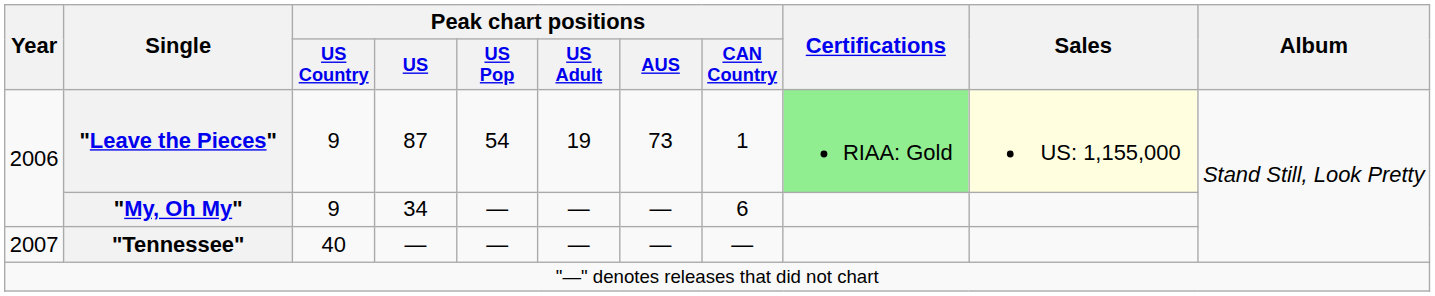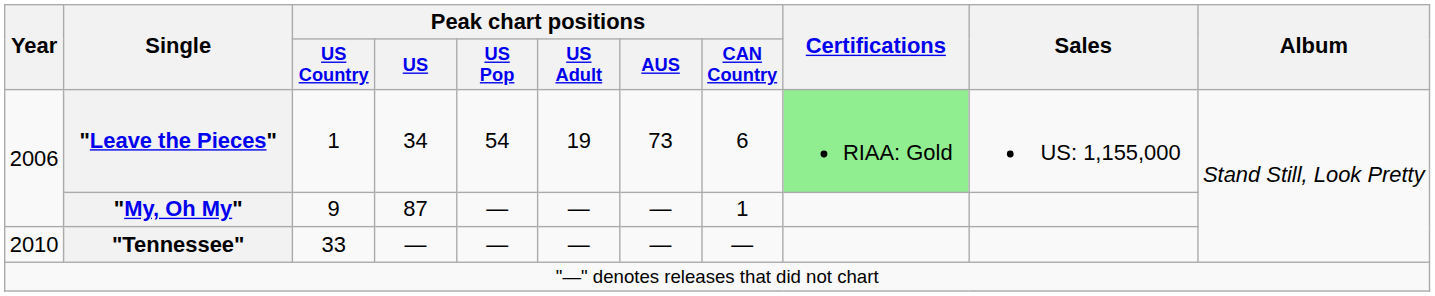"Leave the Pieces" | Peak chart positions / US Country: 9 -> 1
"Leave the Pieces" | Peak chart positions / US: 87 -> 34
"Leave the Pieces" | Peak chart positions / CAN Country: 1 -> 6
"Leave the Pieces" | Sales: lightyellow background -> no background
"My, Oh My" | Peak chart positions / US: 34 -> 87
"My, Oh My" | Peak chart positions / CAN Country: 6 -> 1
"Tennessee" | Year: 2007 -> 2010
"Tennessee" | Peak chart positions / US Country: 40 -> 33
